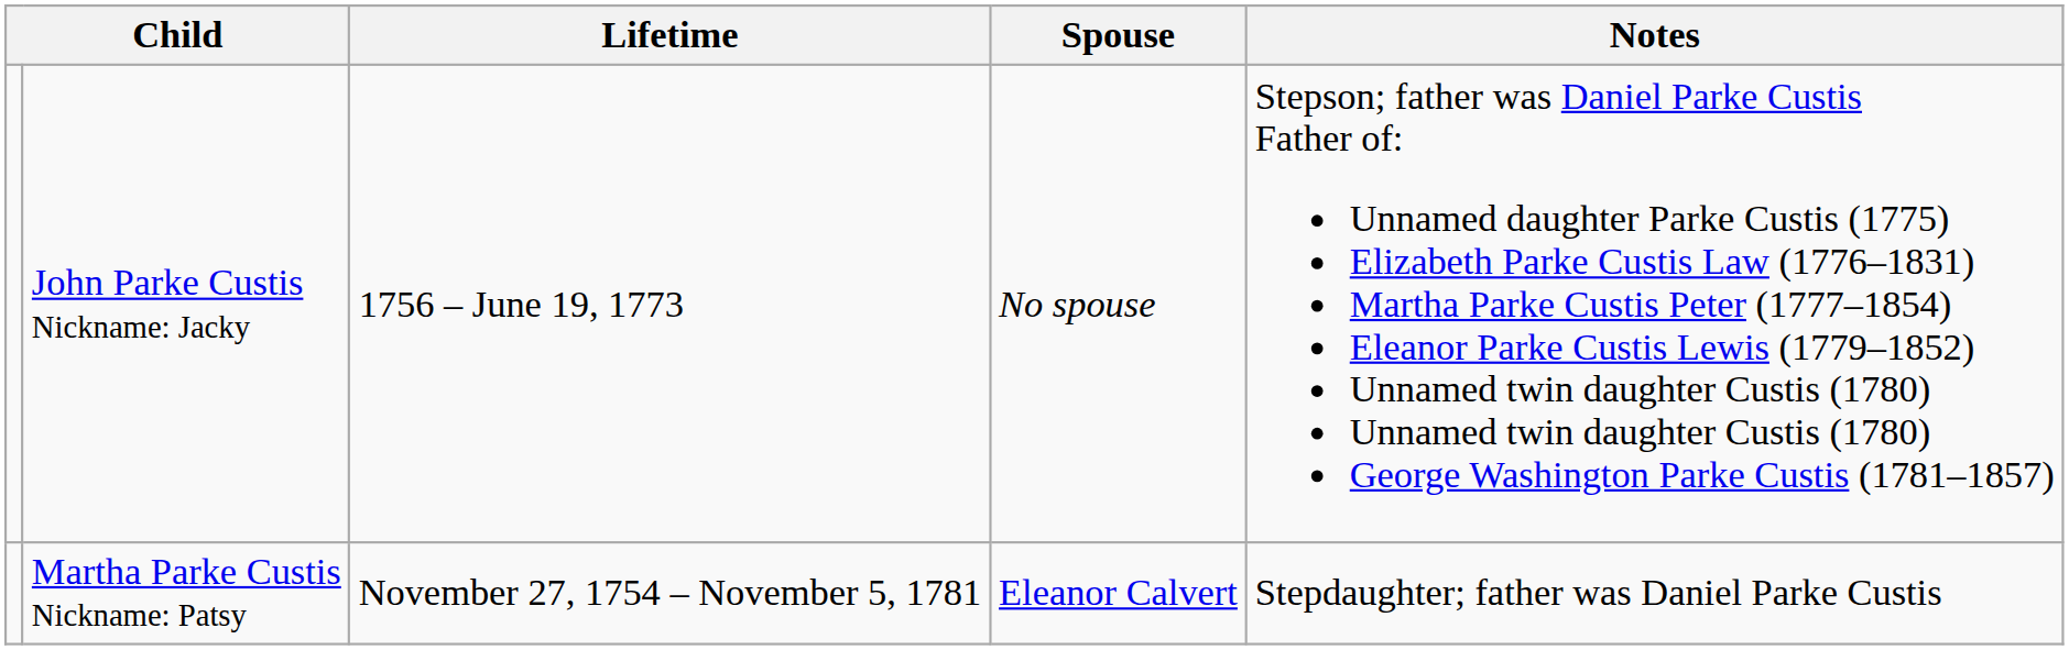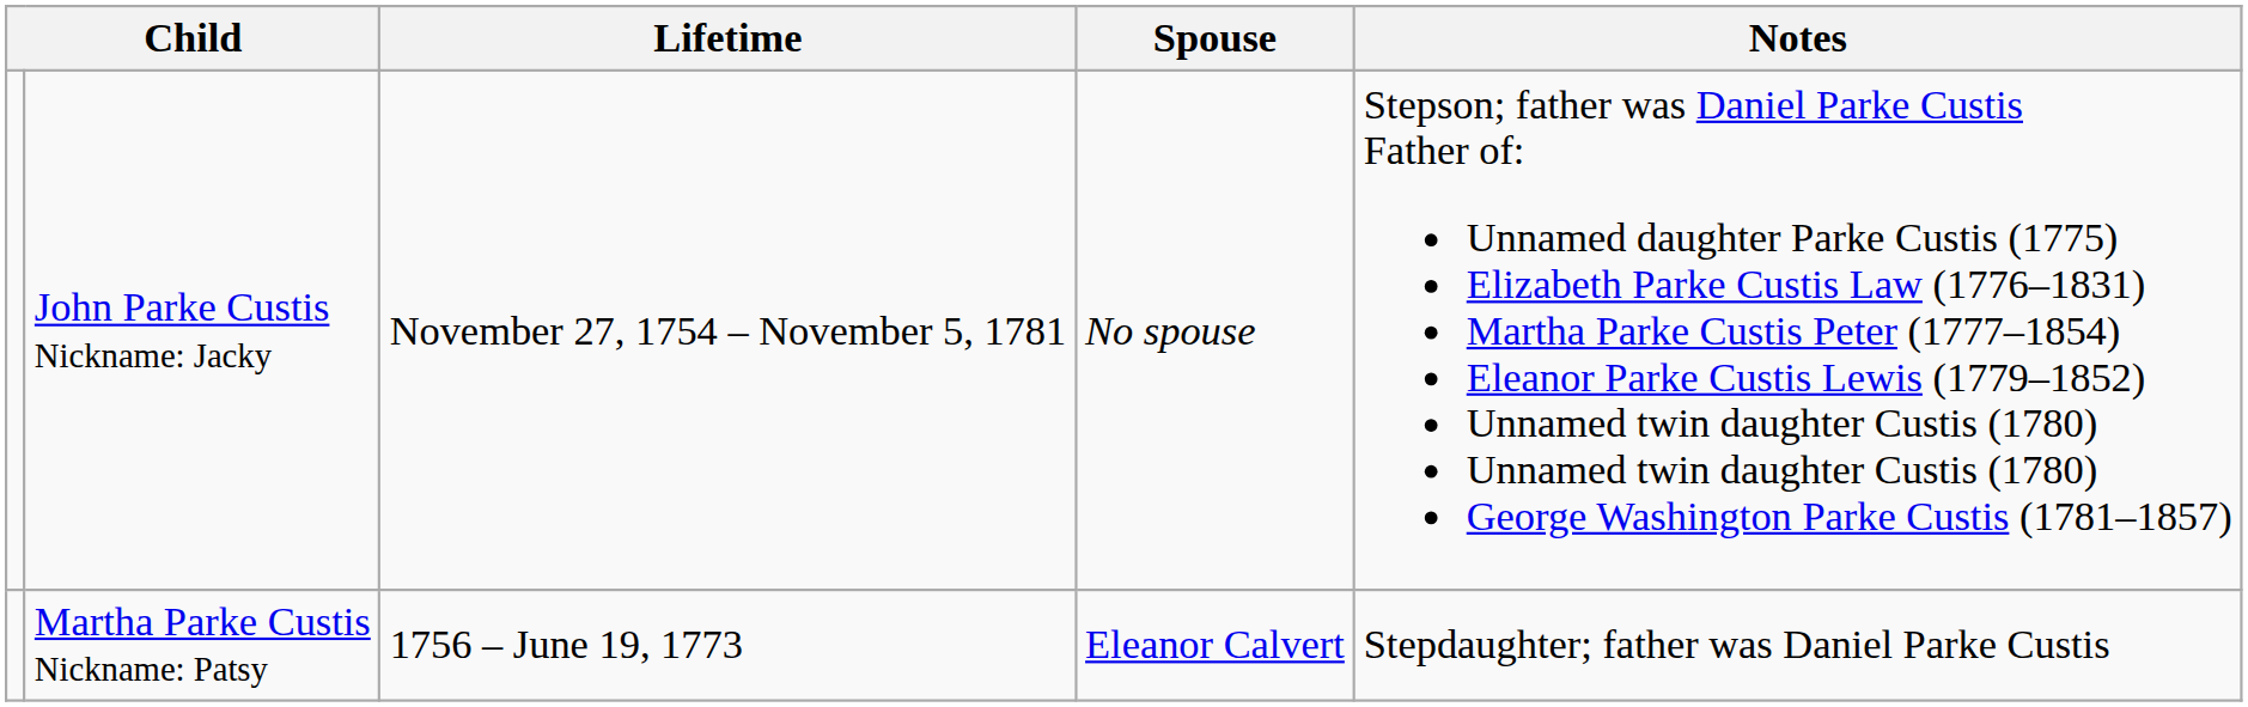John Parke Custis Nickname: Jacky | Lifetime: 1756 – June 19, 1773 -> November 27, 1754 – November 5, 1781
Martha Parke Custis Nickname: Patsy | Lifetime: November 27, 1754 – November 5, 1781 -> 1756 – June 19, 1773
